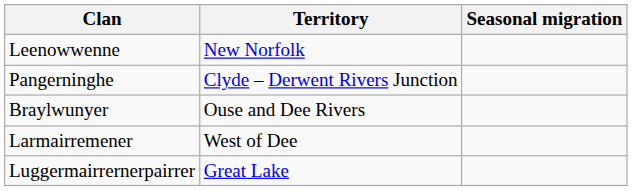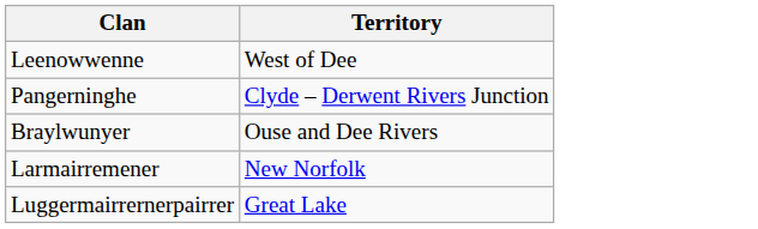- column: Seasonal migration
Leenowwenne | Territory: New Norfolk -> West of Dee
Larmairremener | Territory: West of Dee -> New Norfolk
